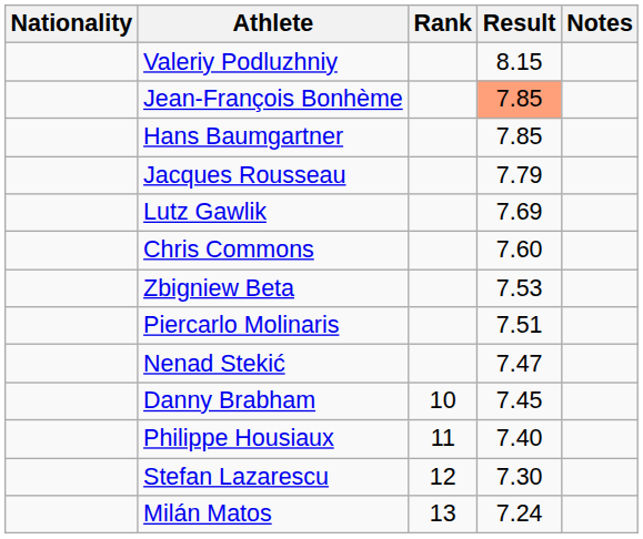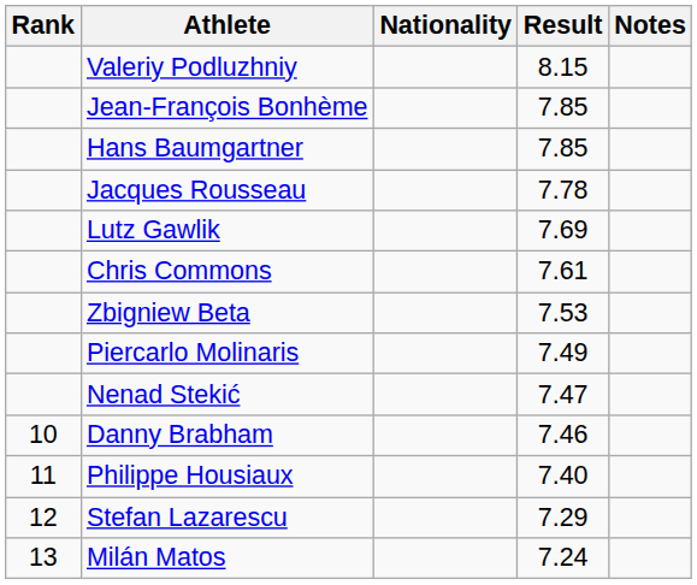columns swapped: Rank <-> Nationality
Jean-François Bonhème | Result: lightsalmon background -> no background
Jacques Rousseau | Result: 7.79 -> 7.78
Chris Commons | Result: 7.60 -> 7.61
Piercarlo Molinaris | Result: 7.51 -> 7.49
Danny Brabham | Result: 7.45 -> 7.46
Stefan Lazarescu | Result: 7.30 -> 7.29
